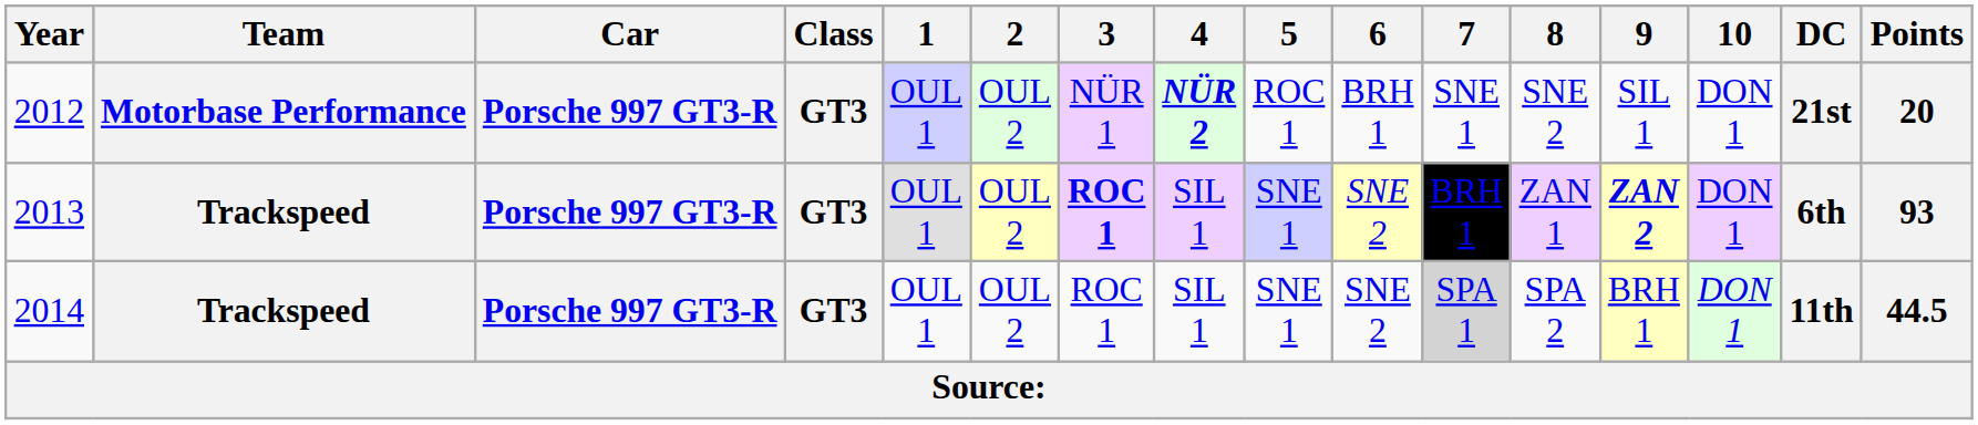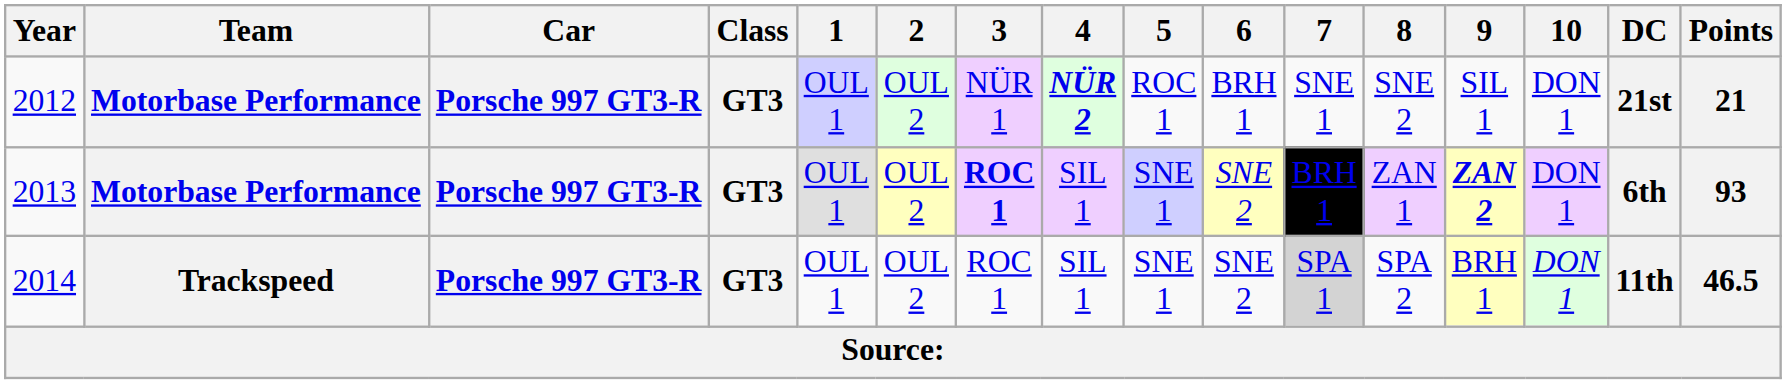2012 | Points: 20 -> 21
2013 | Team: Trackspeed -> Motorbase Performance
2014 | Points: 44.5 -> 46.5
